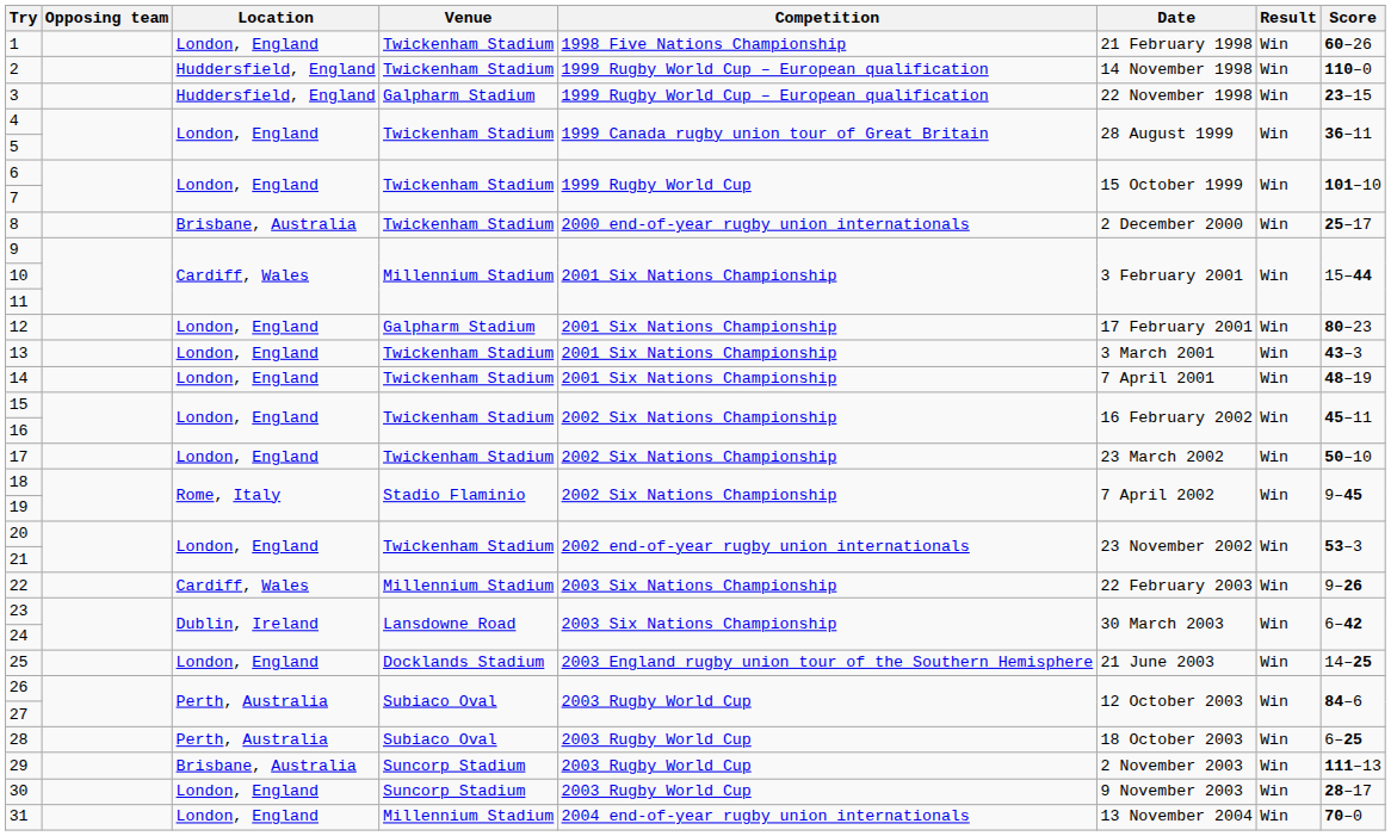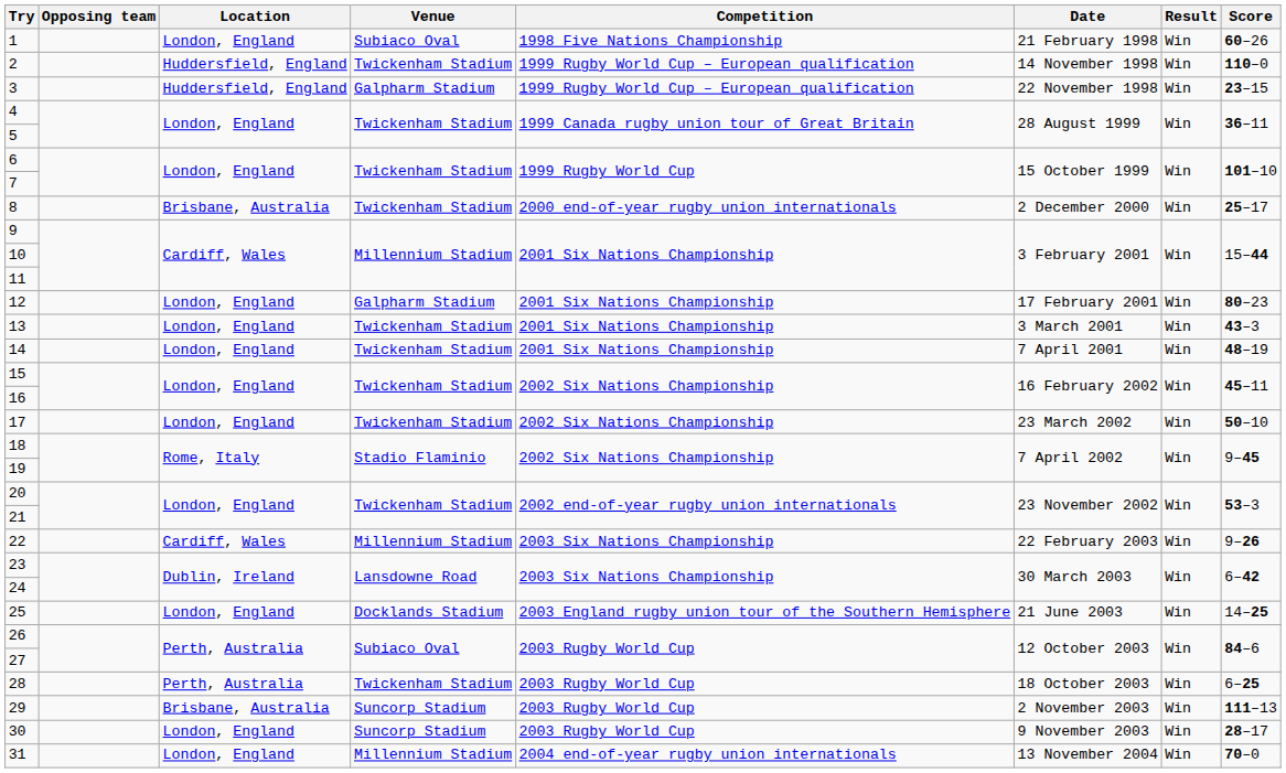1 | Venue: Twickenham Stadium -> Subiaco Oval
28 | Venue: Subiaco Oval -> Twickenham Stadium
